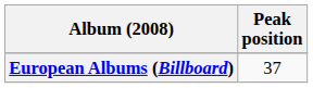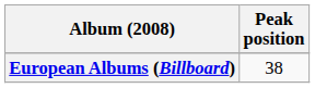European Albums (Billboard) | Peak position: 37 -> 38
